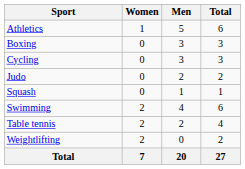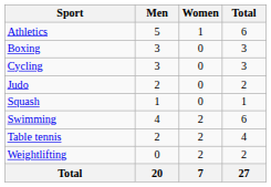columns swapped: Men <-> Women
